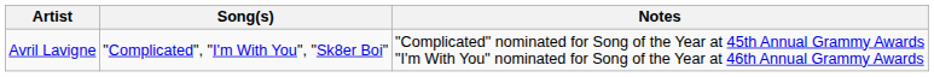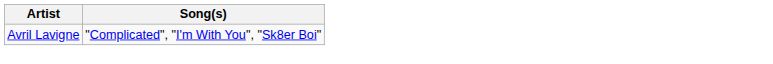- column: Notes | "Complicated" nominated for Song of the Year at 45th Annual Grammy Awards "I'm With You" nominated for Song of the Year at 46th Annual Grammy Awards
